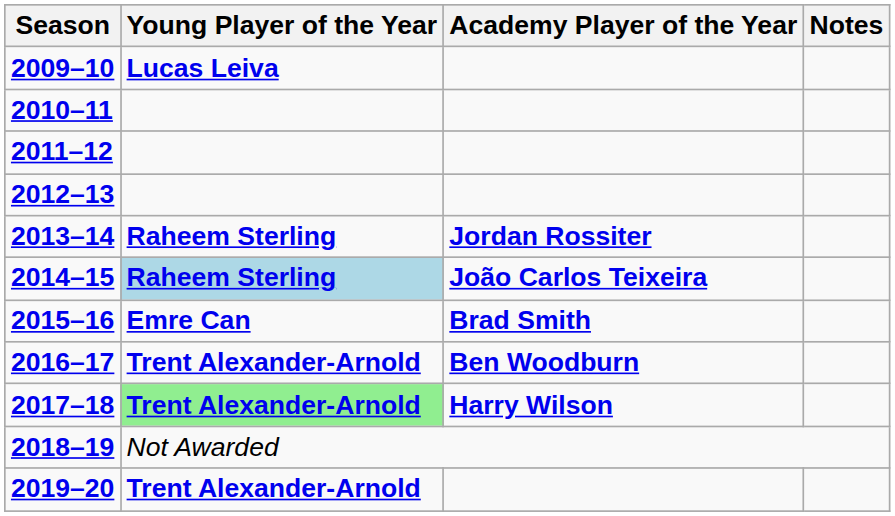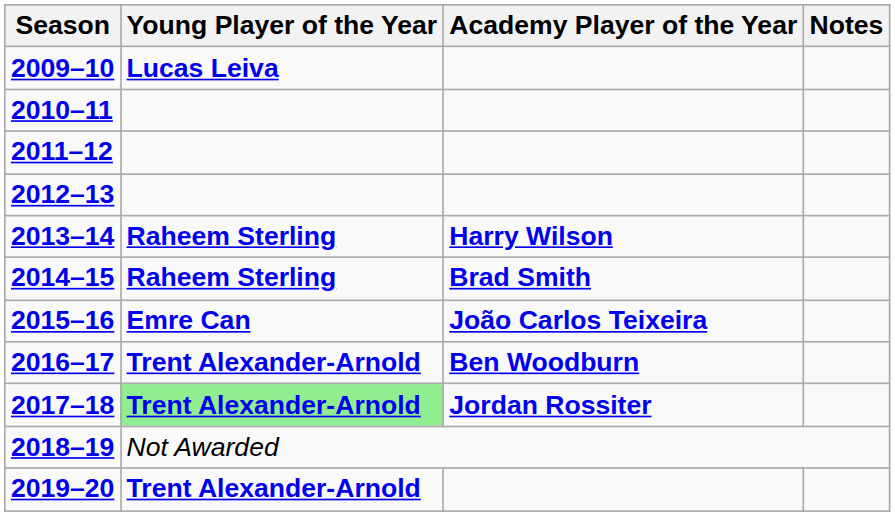2013–14 | Academy Player of the Year: Jordan Rossiter -> Harry Wilson
2014–15 | Young Player of the Year: lightblue background -> no background
2014–15 | Academy Player of the Year: João Carlos Teixeira -> Brad Smith
2015–16 | Academy Player of the Year: Brad Smith -> João Carlos Teixeira
2017–18 | Academy Player of the Year: Harry Wilson -> Jordan Rossiter
